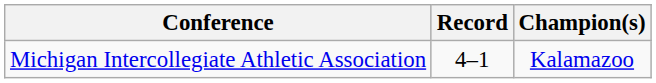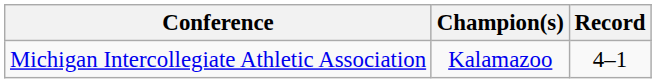columns swapped: Champion(s) <-> Record
